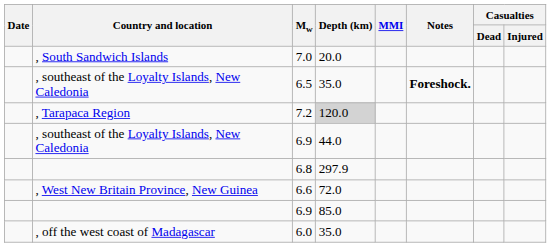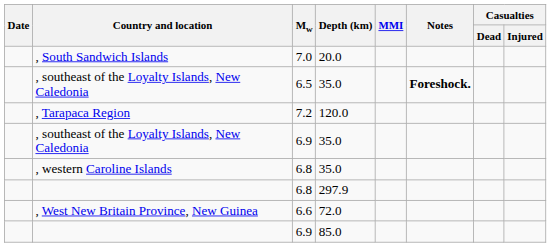, Tarapaca Region | Depth (km): lightgrey background -> no background
, southeast of the Loyalty Islands, New Caledonia / 6.9 | Depth (km): 44.0 -> 35.0
+ row: , western Caroline Islands | 6.8 | 35.0
- row: , off the west coast of Madagascar | 6.0 | 35.0
